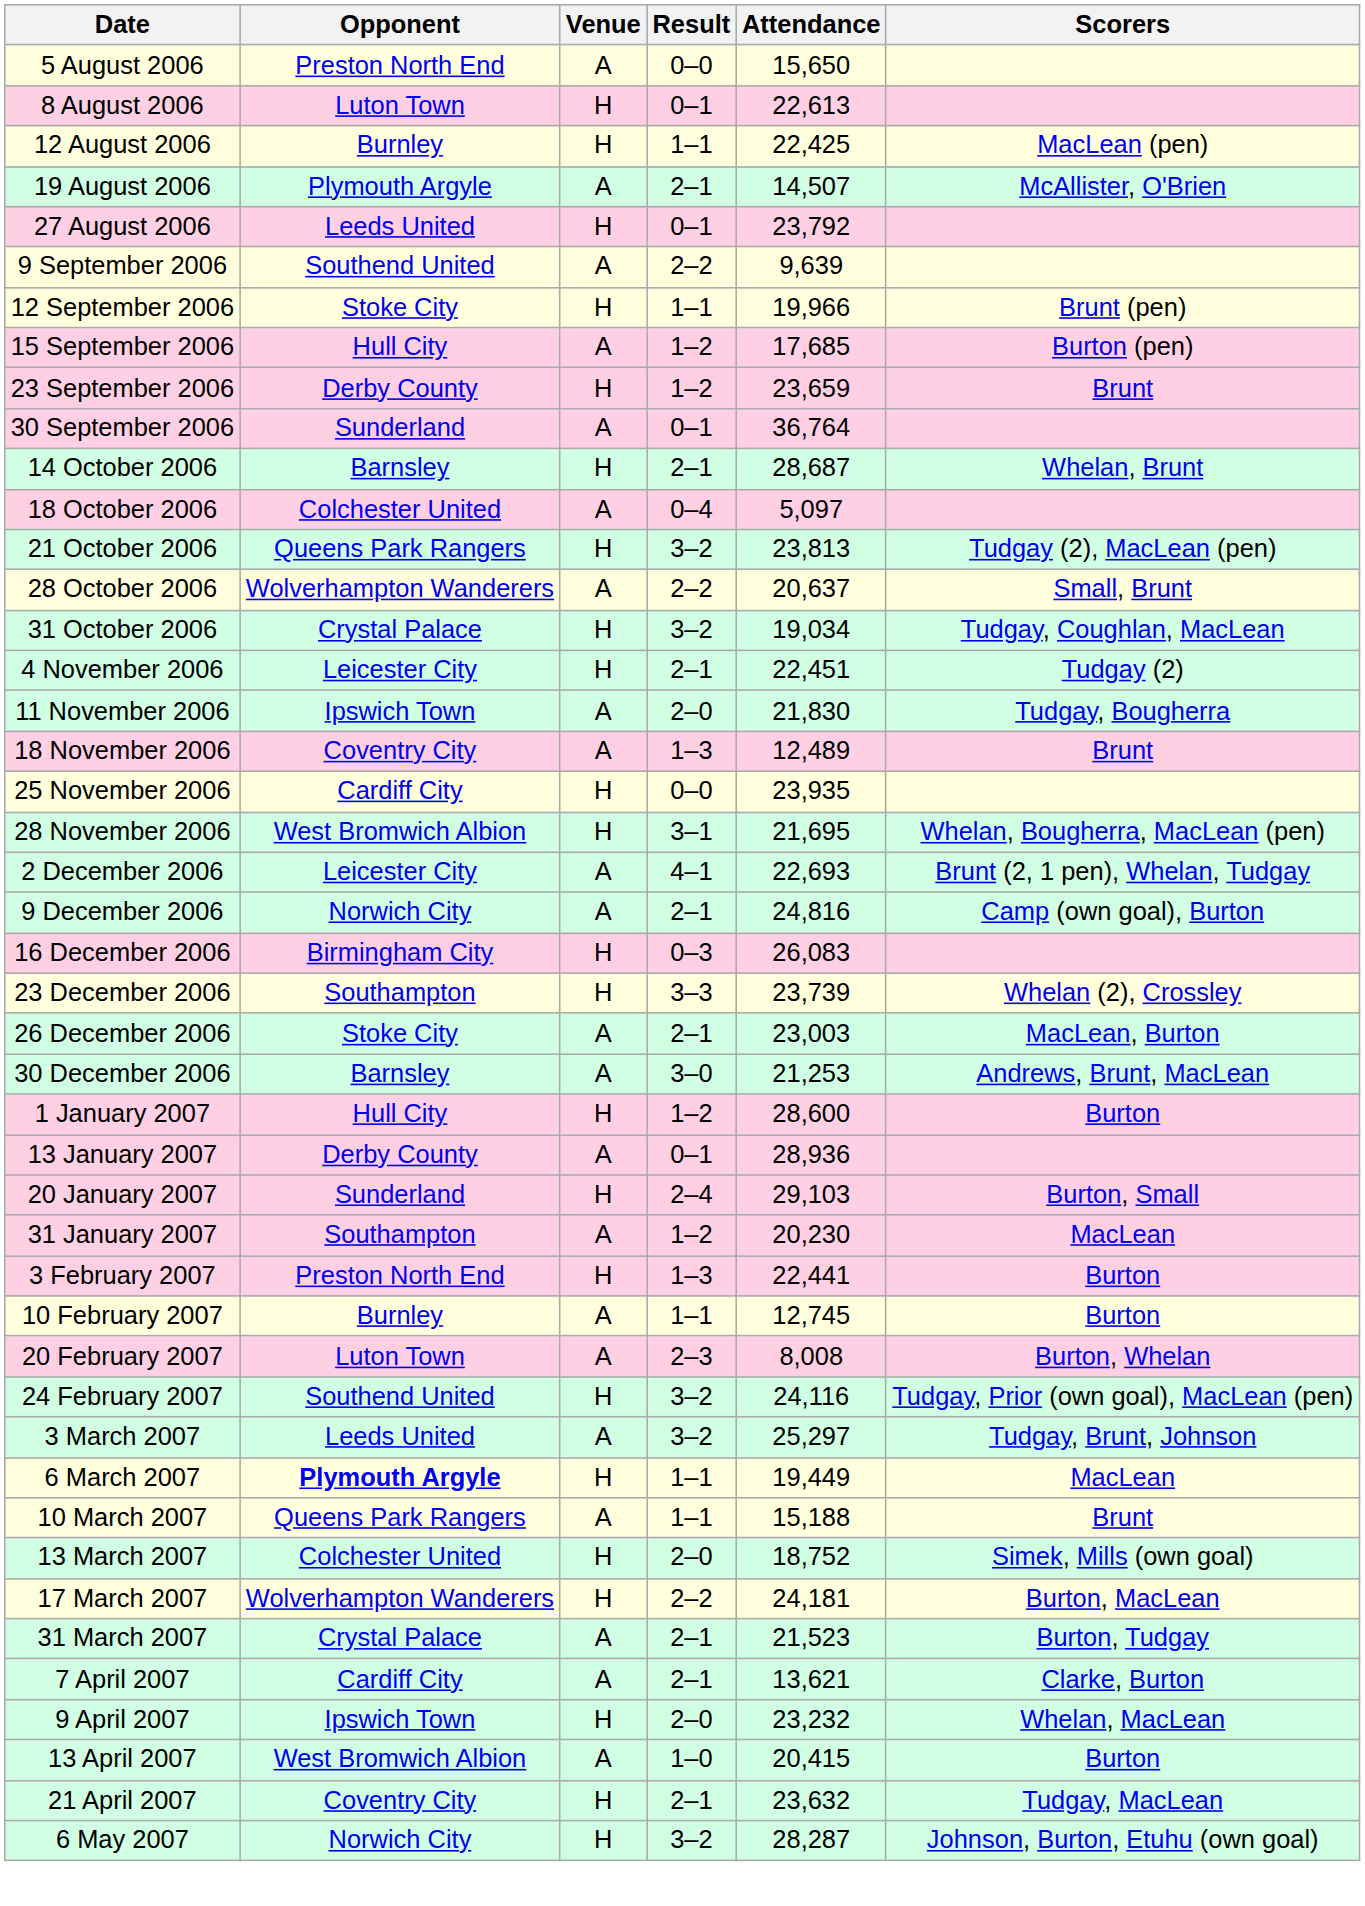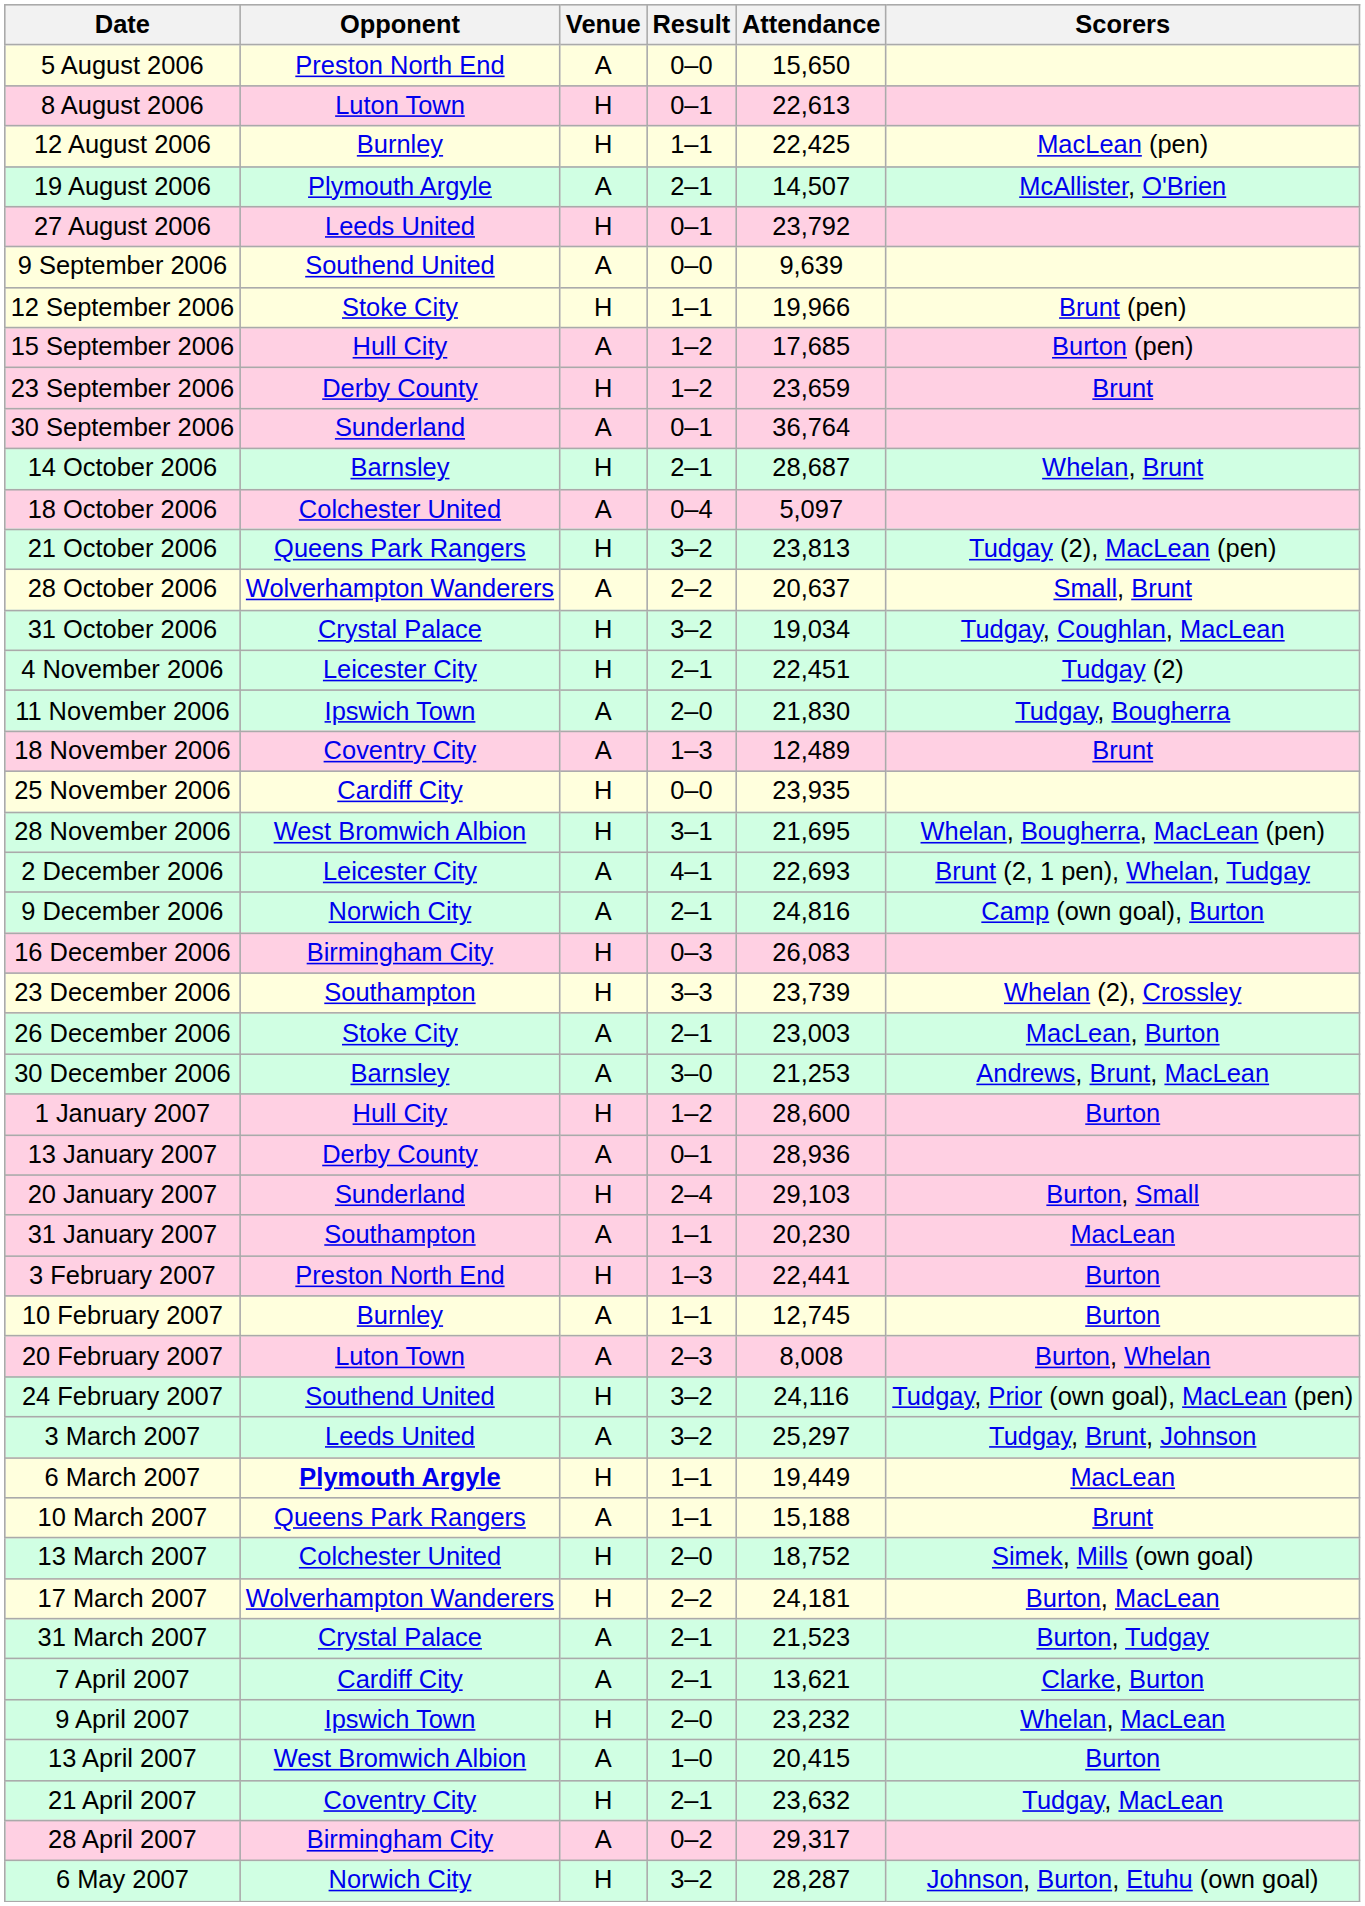9 September 2006 | Result: 2–2 -> 0–0
31 January 2007 | Result: 1–2 -> 1–1
+ row: 28 April 2007 | Birmingham City | A | 0–2 | 29,317
